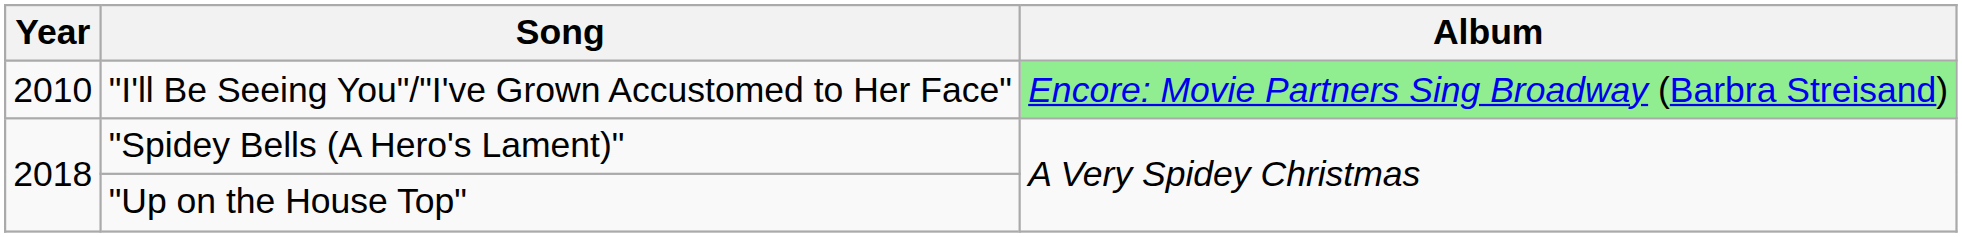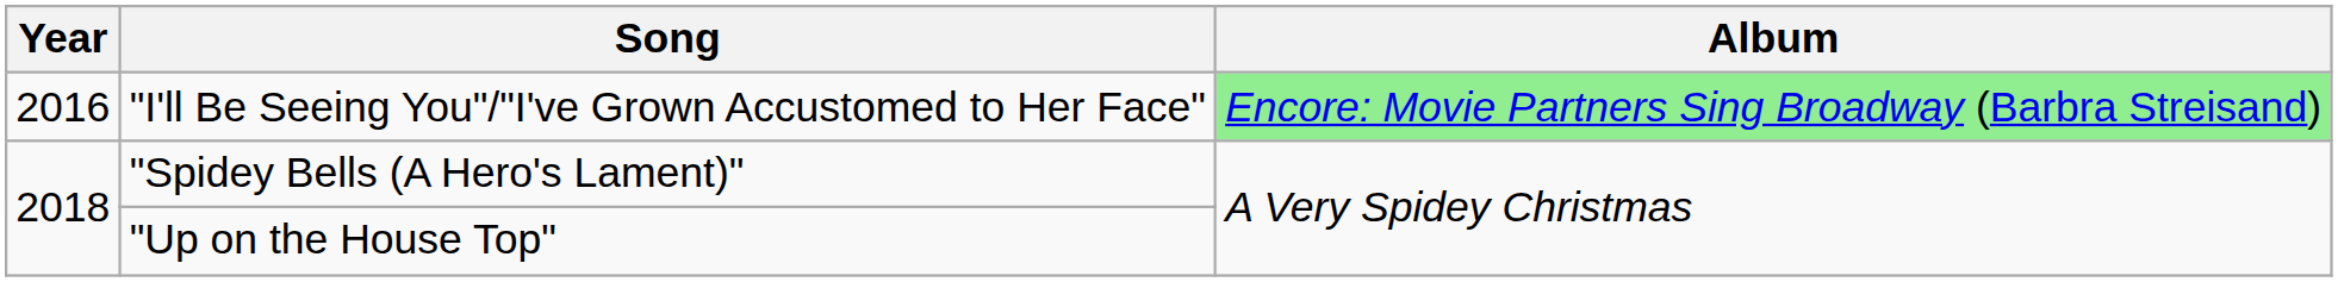"I'll Be Seeing You"/"I've Grown Accustomed to Her Face" | Year: 2010 -> 2016
